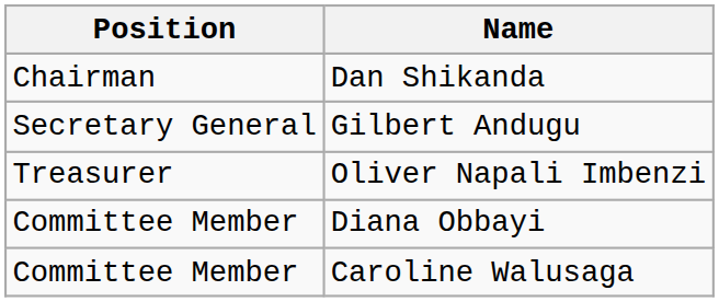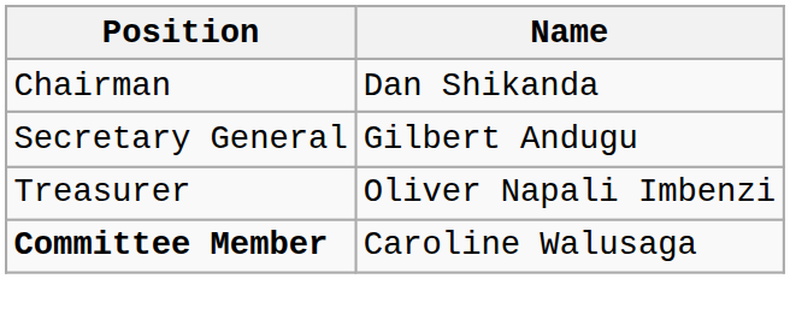- row: Committee Member | Diana Obbayi
Caroline Walusaga | Position: normal -> bold
